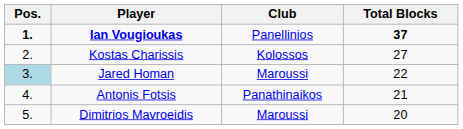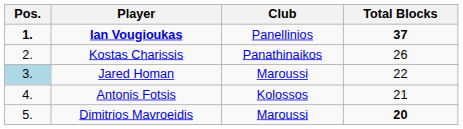Kostas Charissis | Club: Kolossos -> Panathinaikos
Kostas Charissis | Total Blocks: 27 -> 26
Antonis Fotsis | Club: Panathinaikos -> Kolossos
Dimitrios Mavroeidis | Total Blocks: normal -> bold
